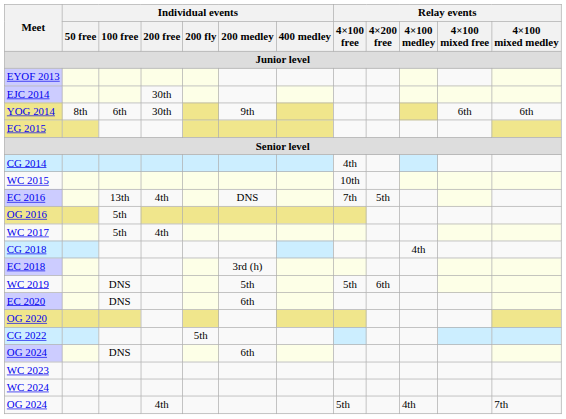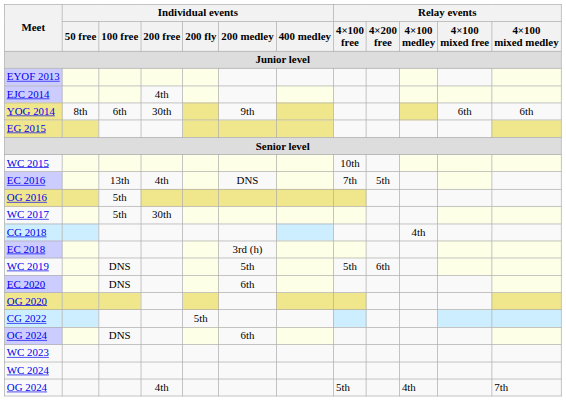EJC 2014 | Individual events / 200 free: 30th -> 4th
- row: CG 2014 | 4th
WC 2017 | Individual events / 200 free: 4th -> 30th
